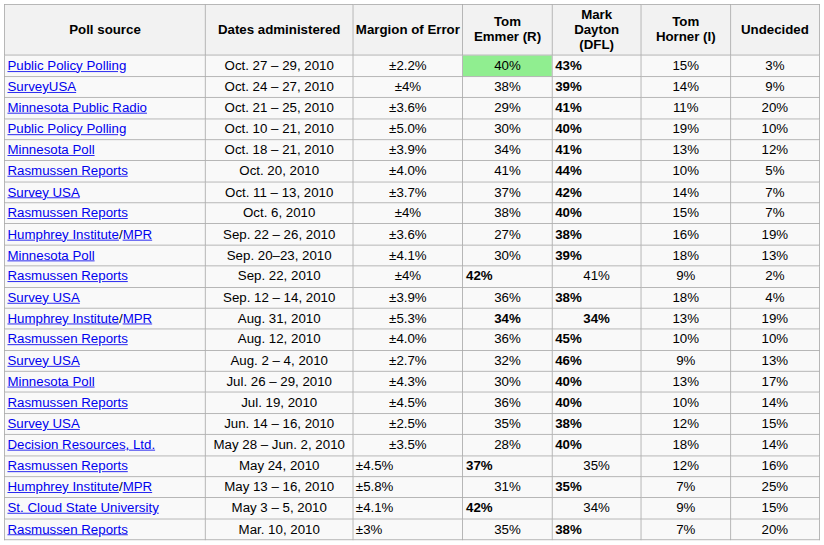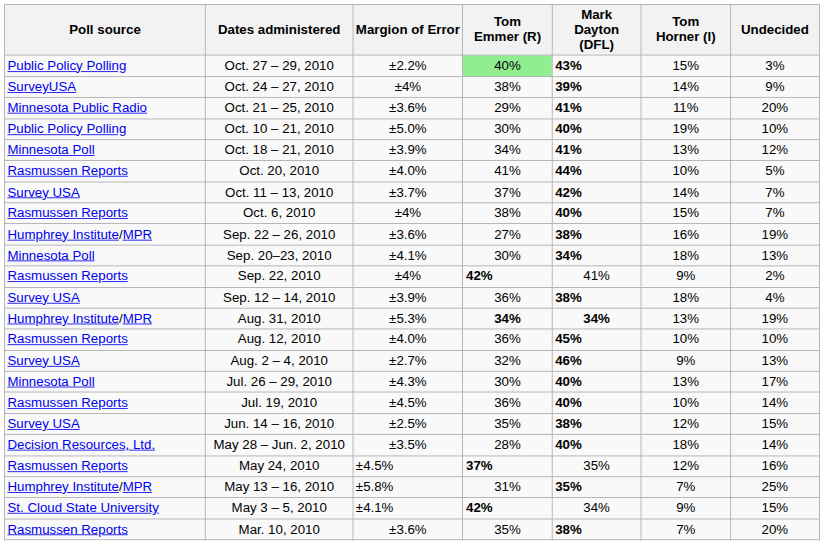Sep. 20–23, 2010 | Mark Dayton (DFL): 39% -> 34%
Mar. 10, 2010 | Margion of Error: ±3% -> ±3.6%
